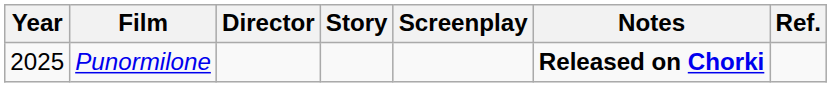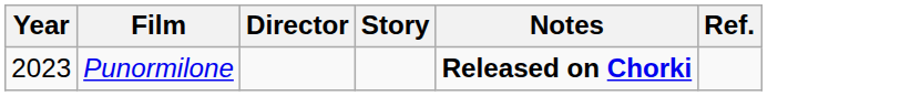- column: Screenplay
Punormilone | Year: 2025 -> 2023
